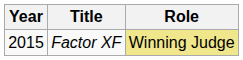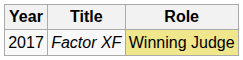Factor XF | Year: 2015 -> 2017
